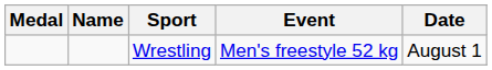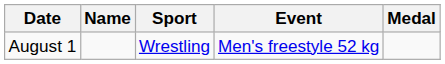columns swapped: Medal <-> Date
